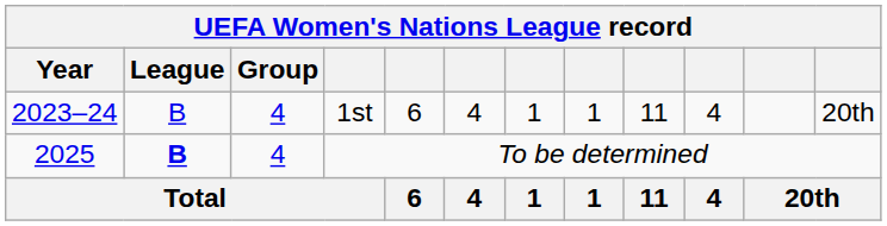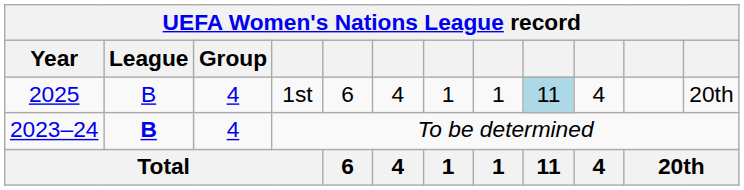1st | Year: 2023–24 -> 2025
1st | column 9: no background -> lightblue background
To be determined | Year: 2025 -> 2023–24
